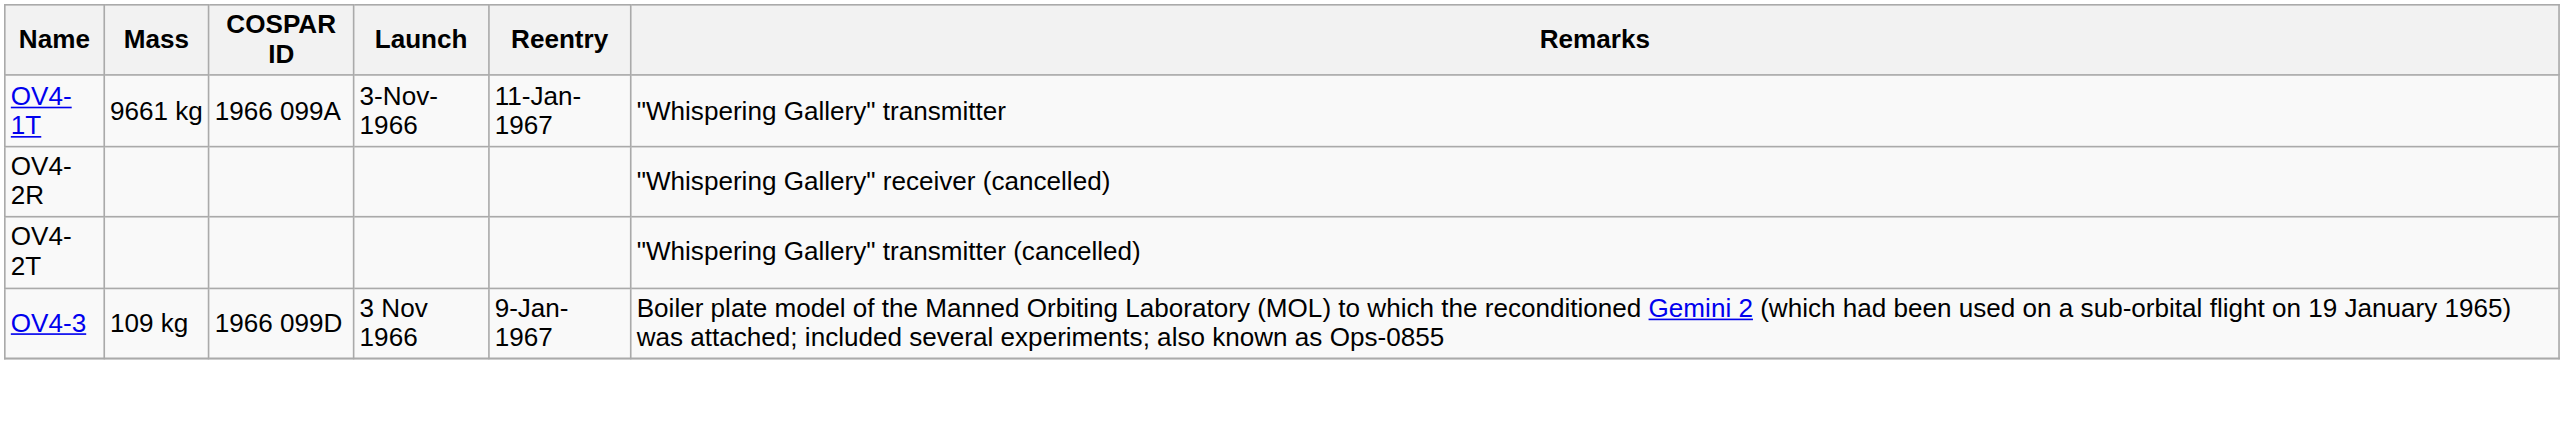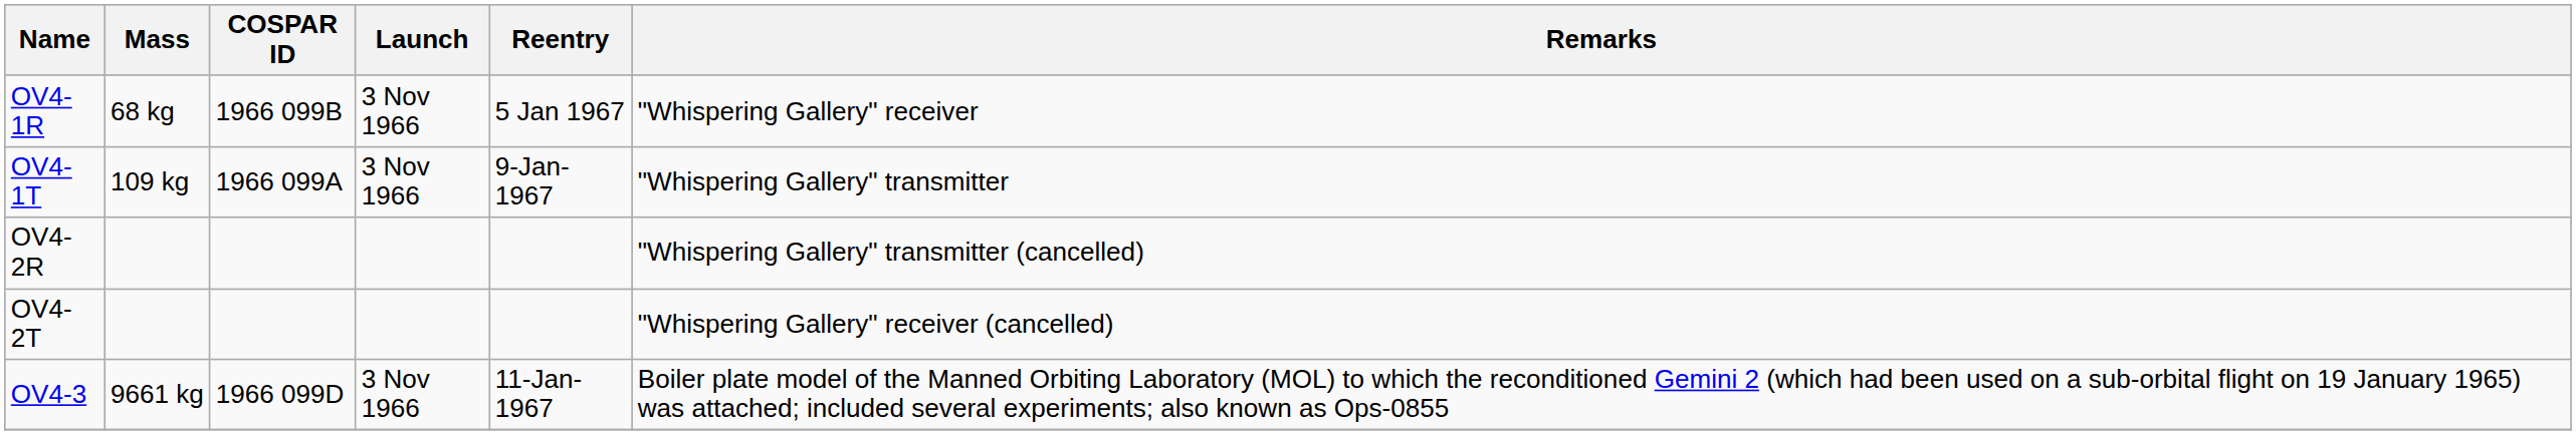+ row: OV4-1R | 68 kg | 1966 099B | 3 Nov 1966 | 5 Jan 1967 | "Whispering Gallery" receiver
OV4-1T | Mass: 9661 kg -> 109 kg
OV4-1T | Launch: 3-Nov-1966 -> 3 Nov 1966
OV4-1T | Reentry: 11-Jan-1967 -> 9-Jan-1967
OV4-2R | Remarks: "Whispering Gallery" receiver (cancelled) -> "Whispering Gallery" transmitter (cancelled)
OV4-2T | Remarks: "Whispering Gallery" transmitter (cancelled) -> "Whispering Gallery" receiver (cancelled)
OV4-3 | Mass: 109 kg -> 9661 kg
OV4-3 | Reentry: 9-Jan-1967 -> 11-Jan-1967
